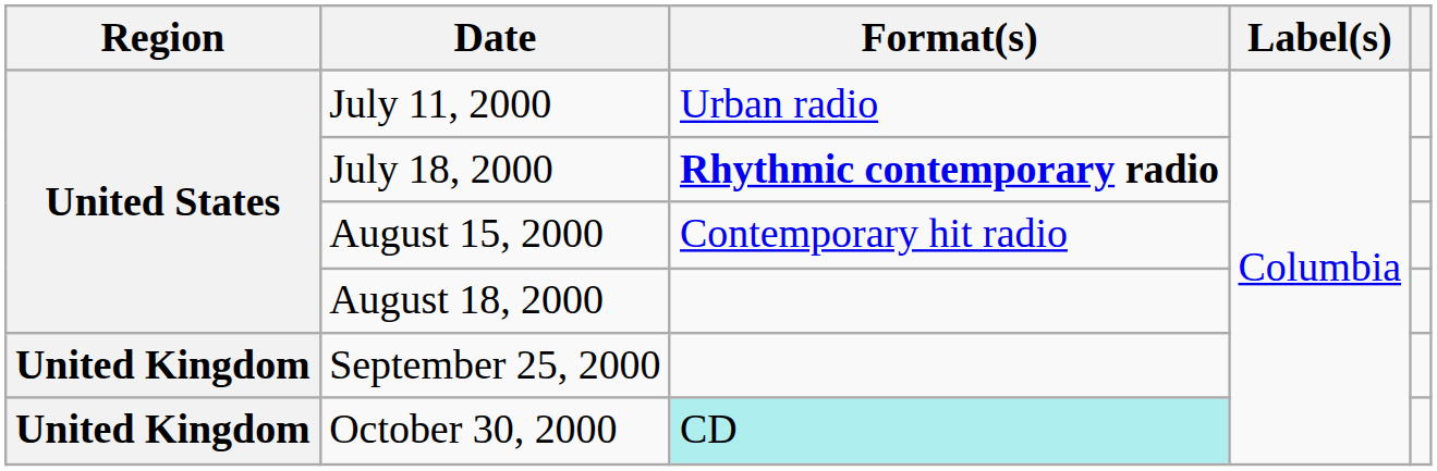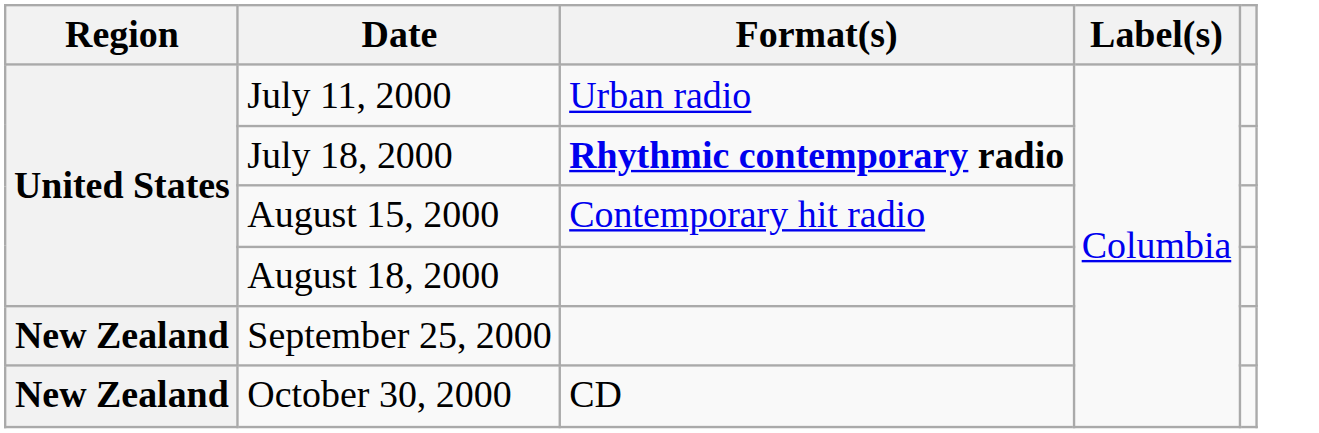September 25, 2000 | Region: United Kingdom -> New Zealand
October 30, 2000 | Region: United Kingdom -> New Zealand
October 30, 2000 | Format(s): paleturquoise background -> no background
